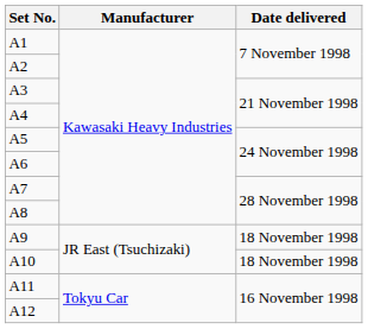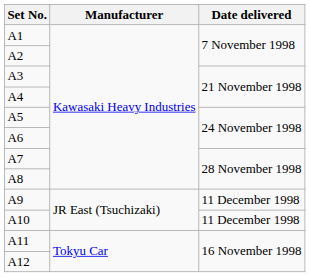A9 | Date delivered: 18 November 1998 -> 11 December 1998
A10 | Date delivered: 18 November 1998 -> 11 December 1998
